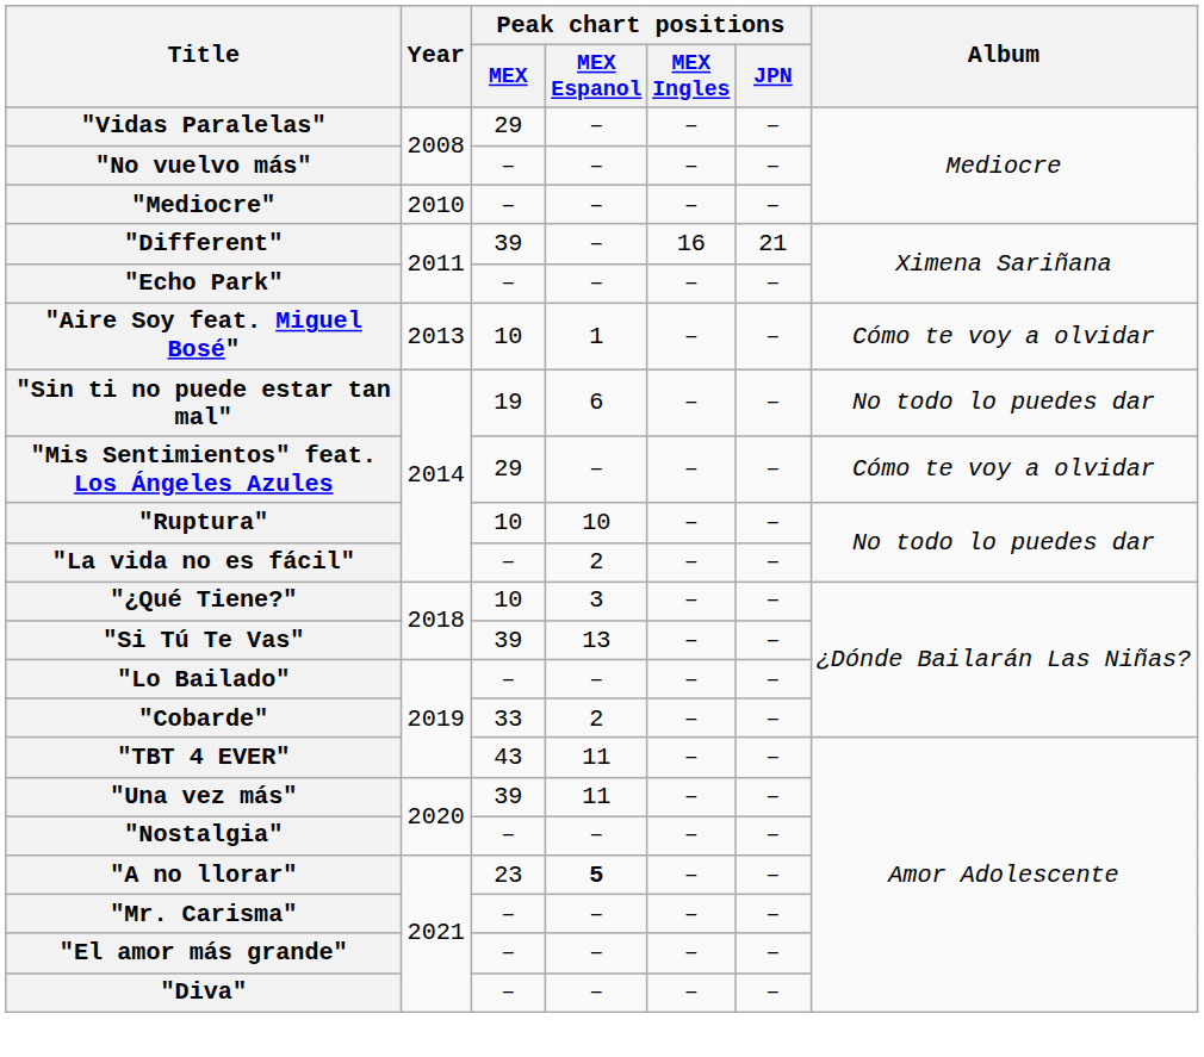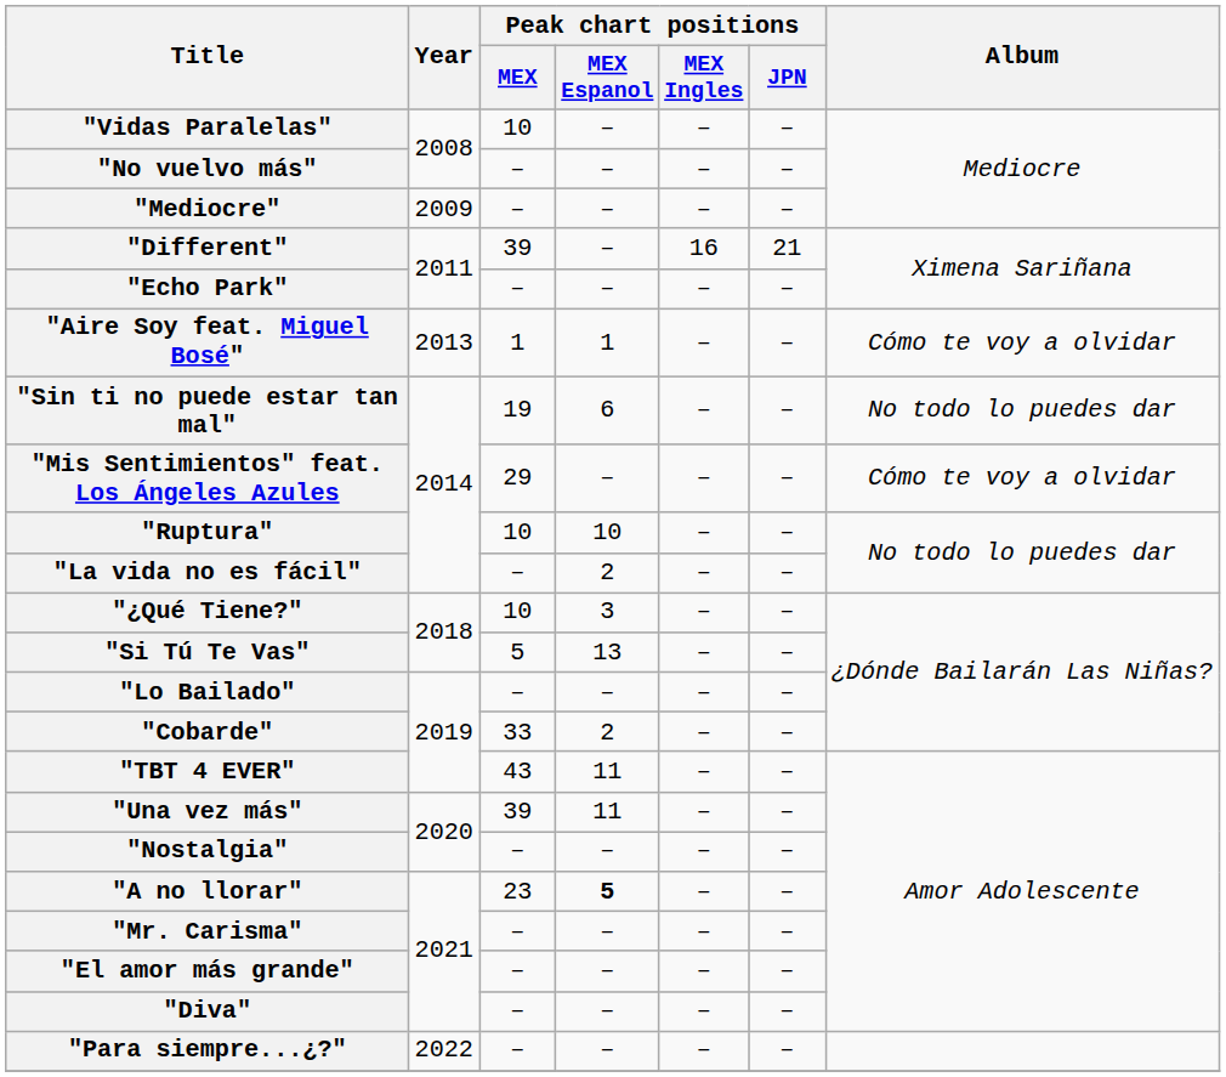"Vidas Paralelas" | Peak chart positions / MEX: 29 -> 10
"Mediocre" | Year: 2010 -> 2009
"Aire Soy feat. Miguel Bosé" | Peak chart positions / MEX: 10 -> 1
"Si Tú Te Vas" | Peak chart positions / MEX: 39 -> 5
+ row: "Para siempre...¿?" | 2022 | – | – | – | –
